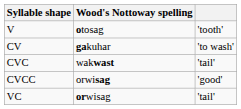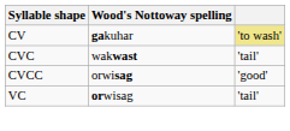- row: V | otosag | 'tooth'
CV | column 3: no background -> khaki background
